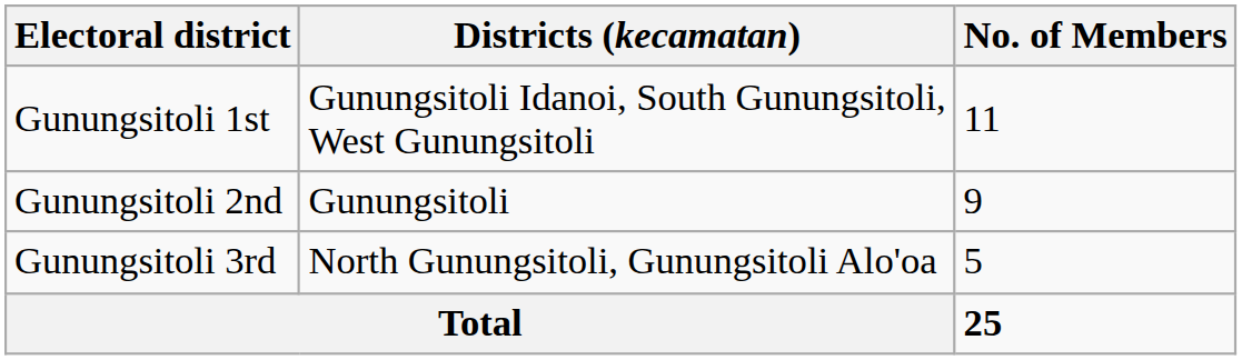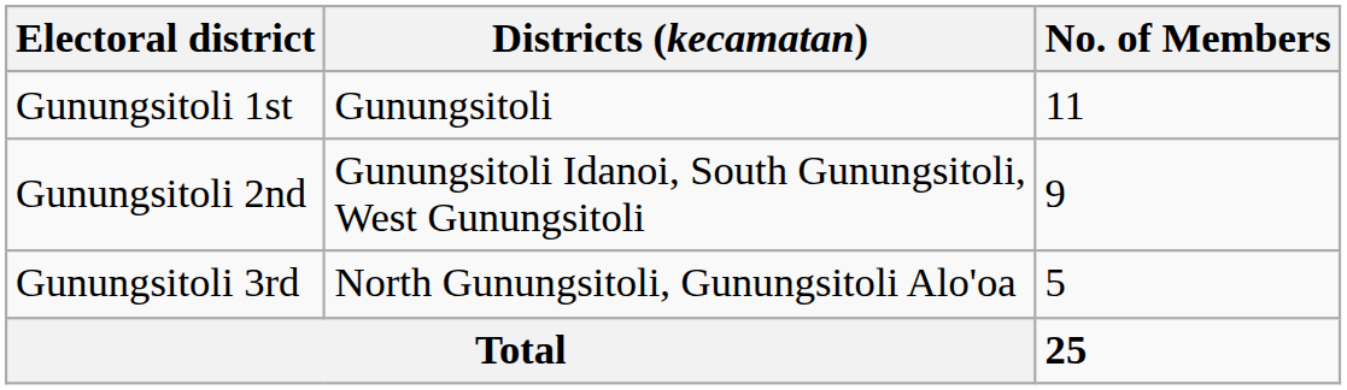Gunungsitoli 1st | Districts (kecamatan): Gunungsitoli Idanoi, South Gunungsitoli, West Gunungsitoli -> Gunungsitoli
Gunungsitoli 2nd | Districts (kecamatan): Gunungsitoli -> Gunungsitoli Idanoi, South Gunungsitoli, West Gunungsitoli
